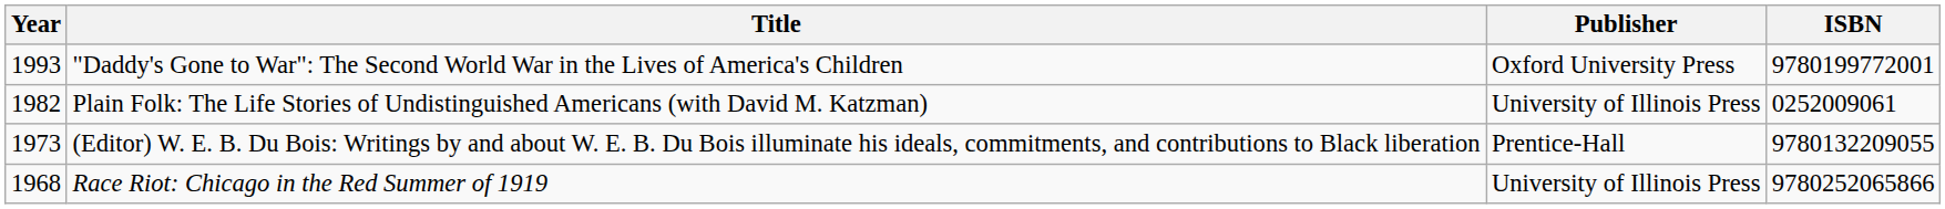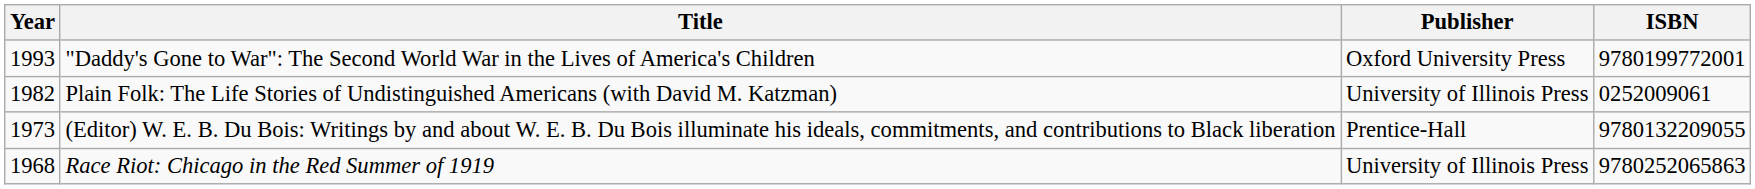Race Riot: Chicago in the Red Summer of 1919 | ISBN: 9780252065866 -> 9780252065863
